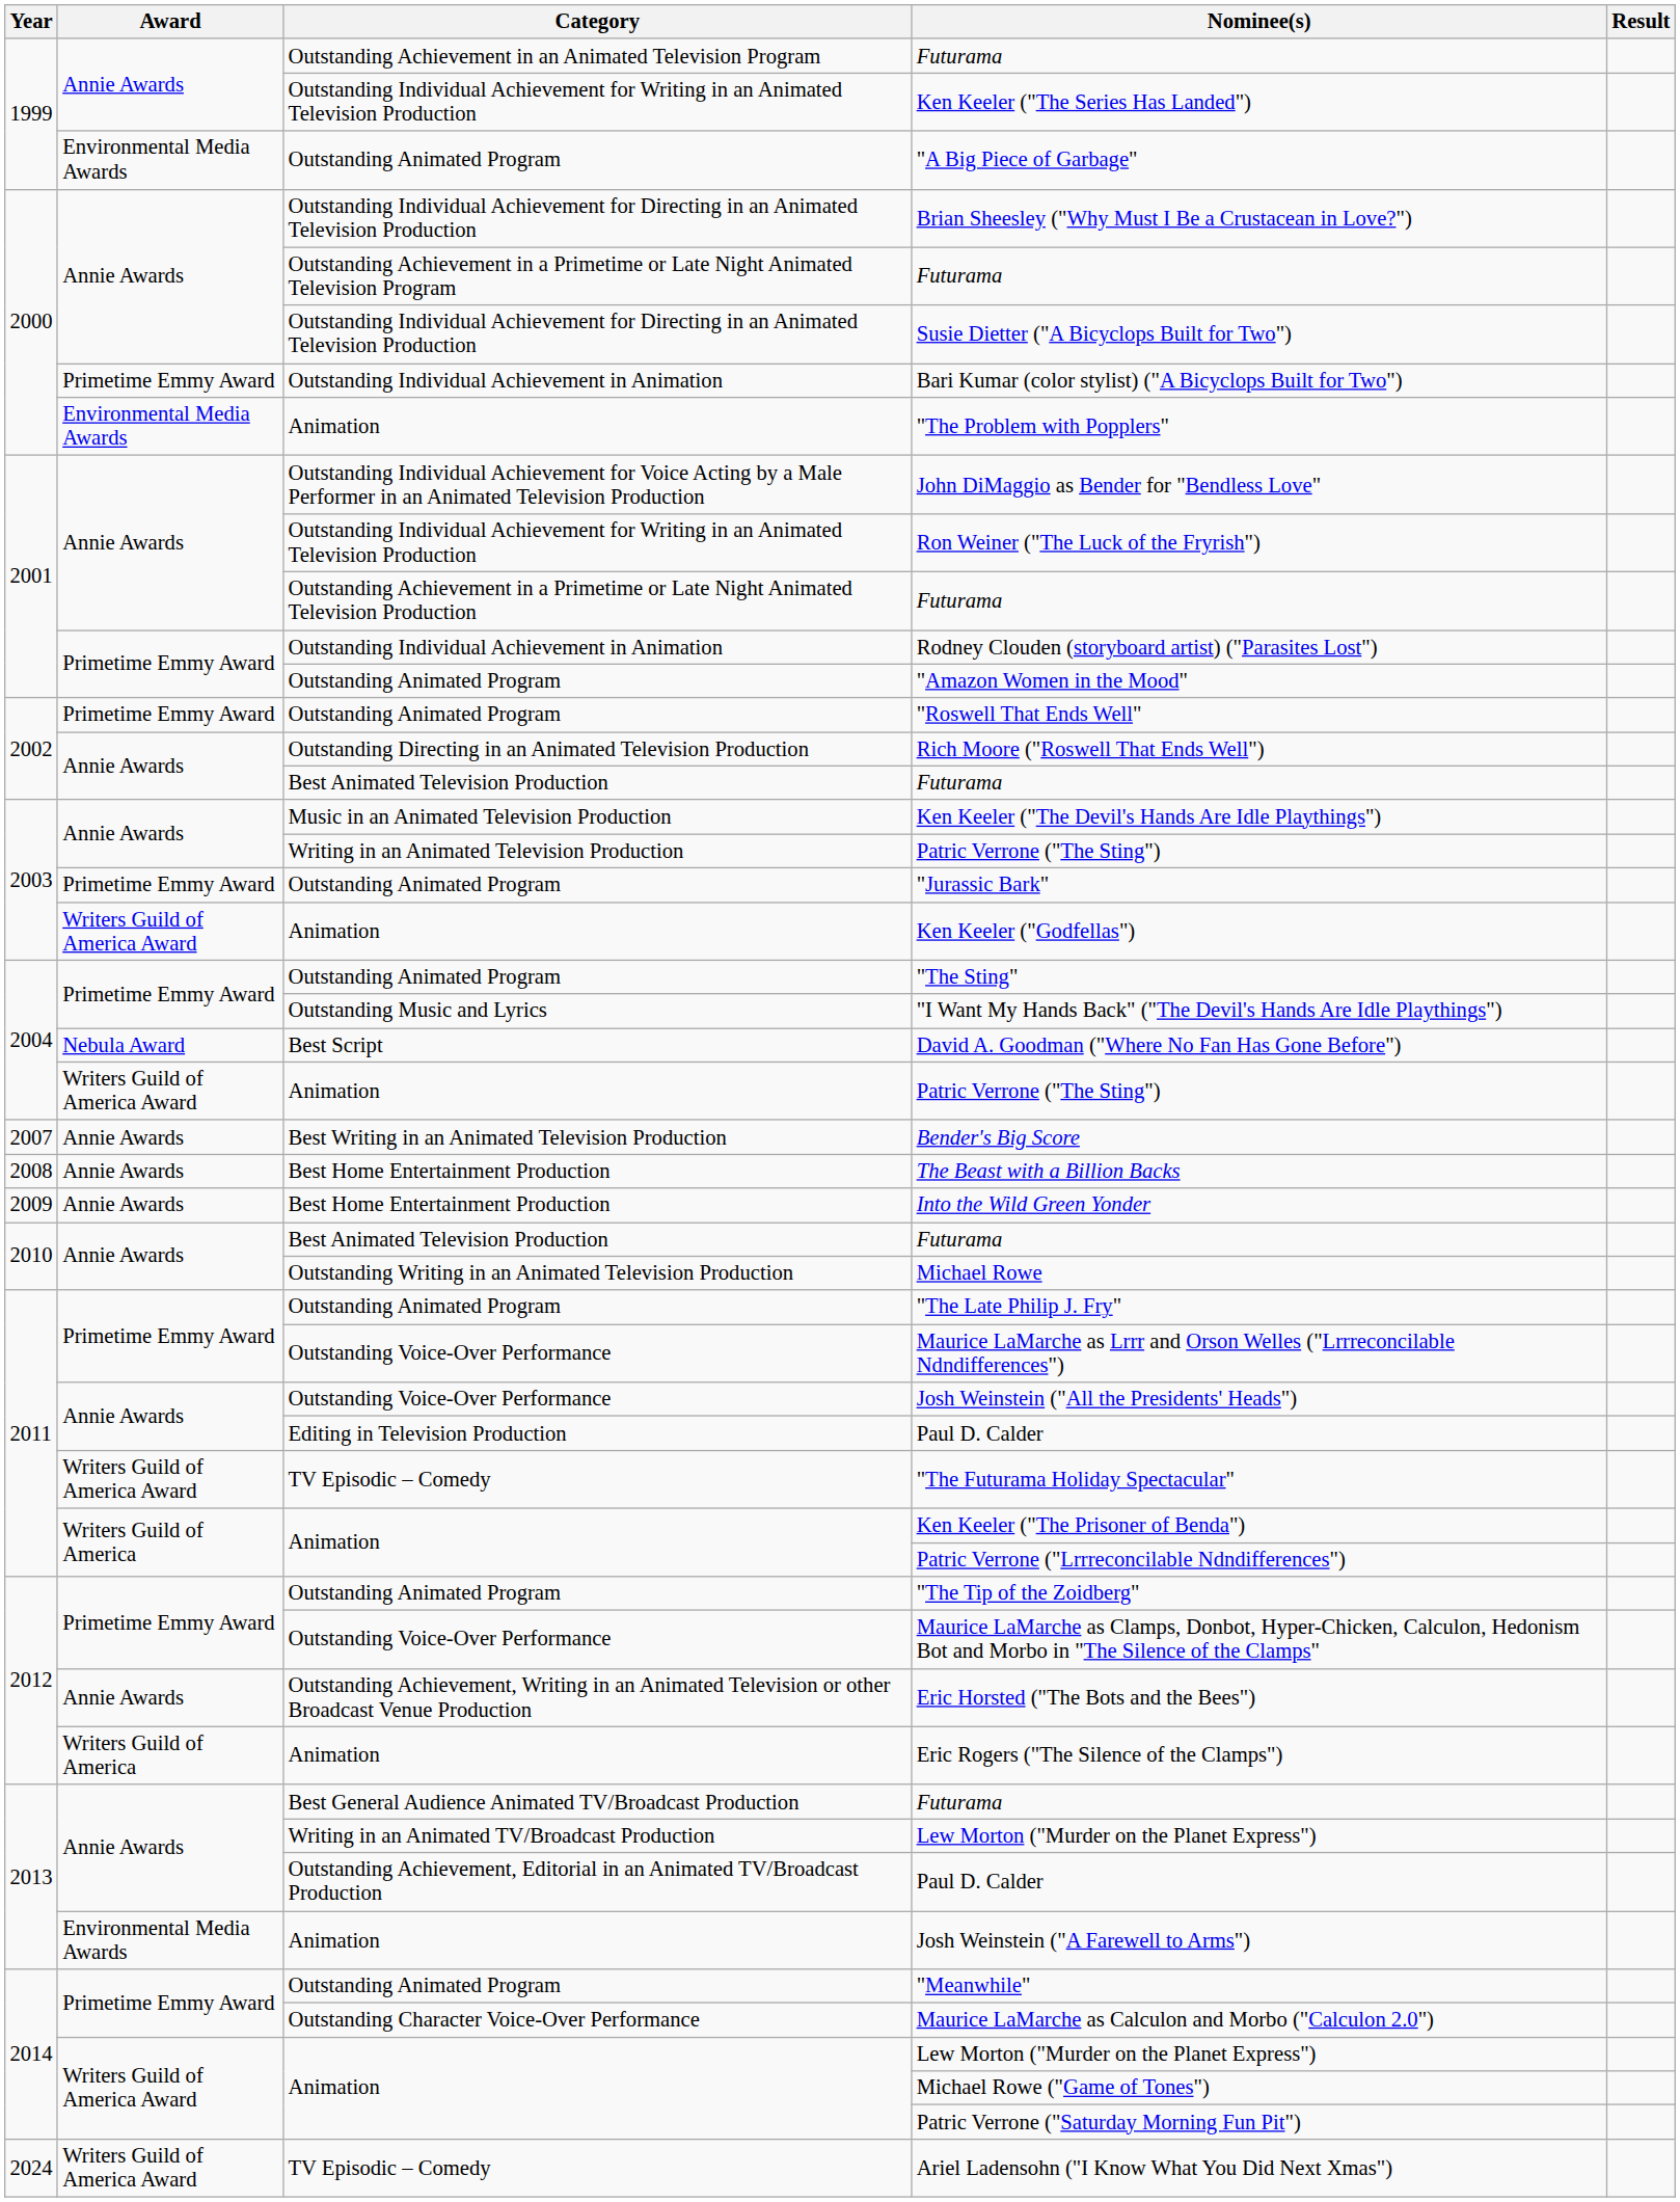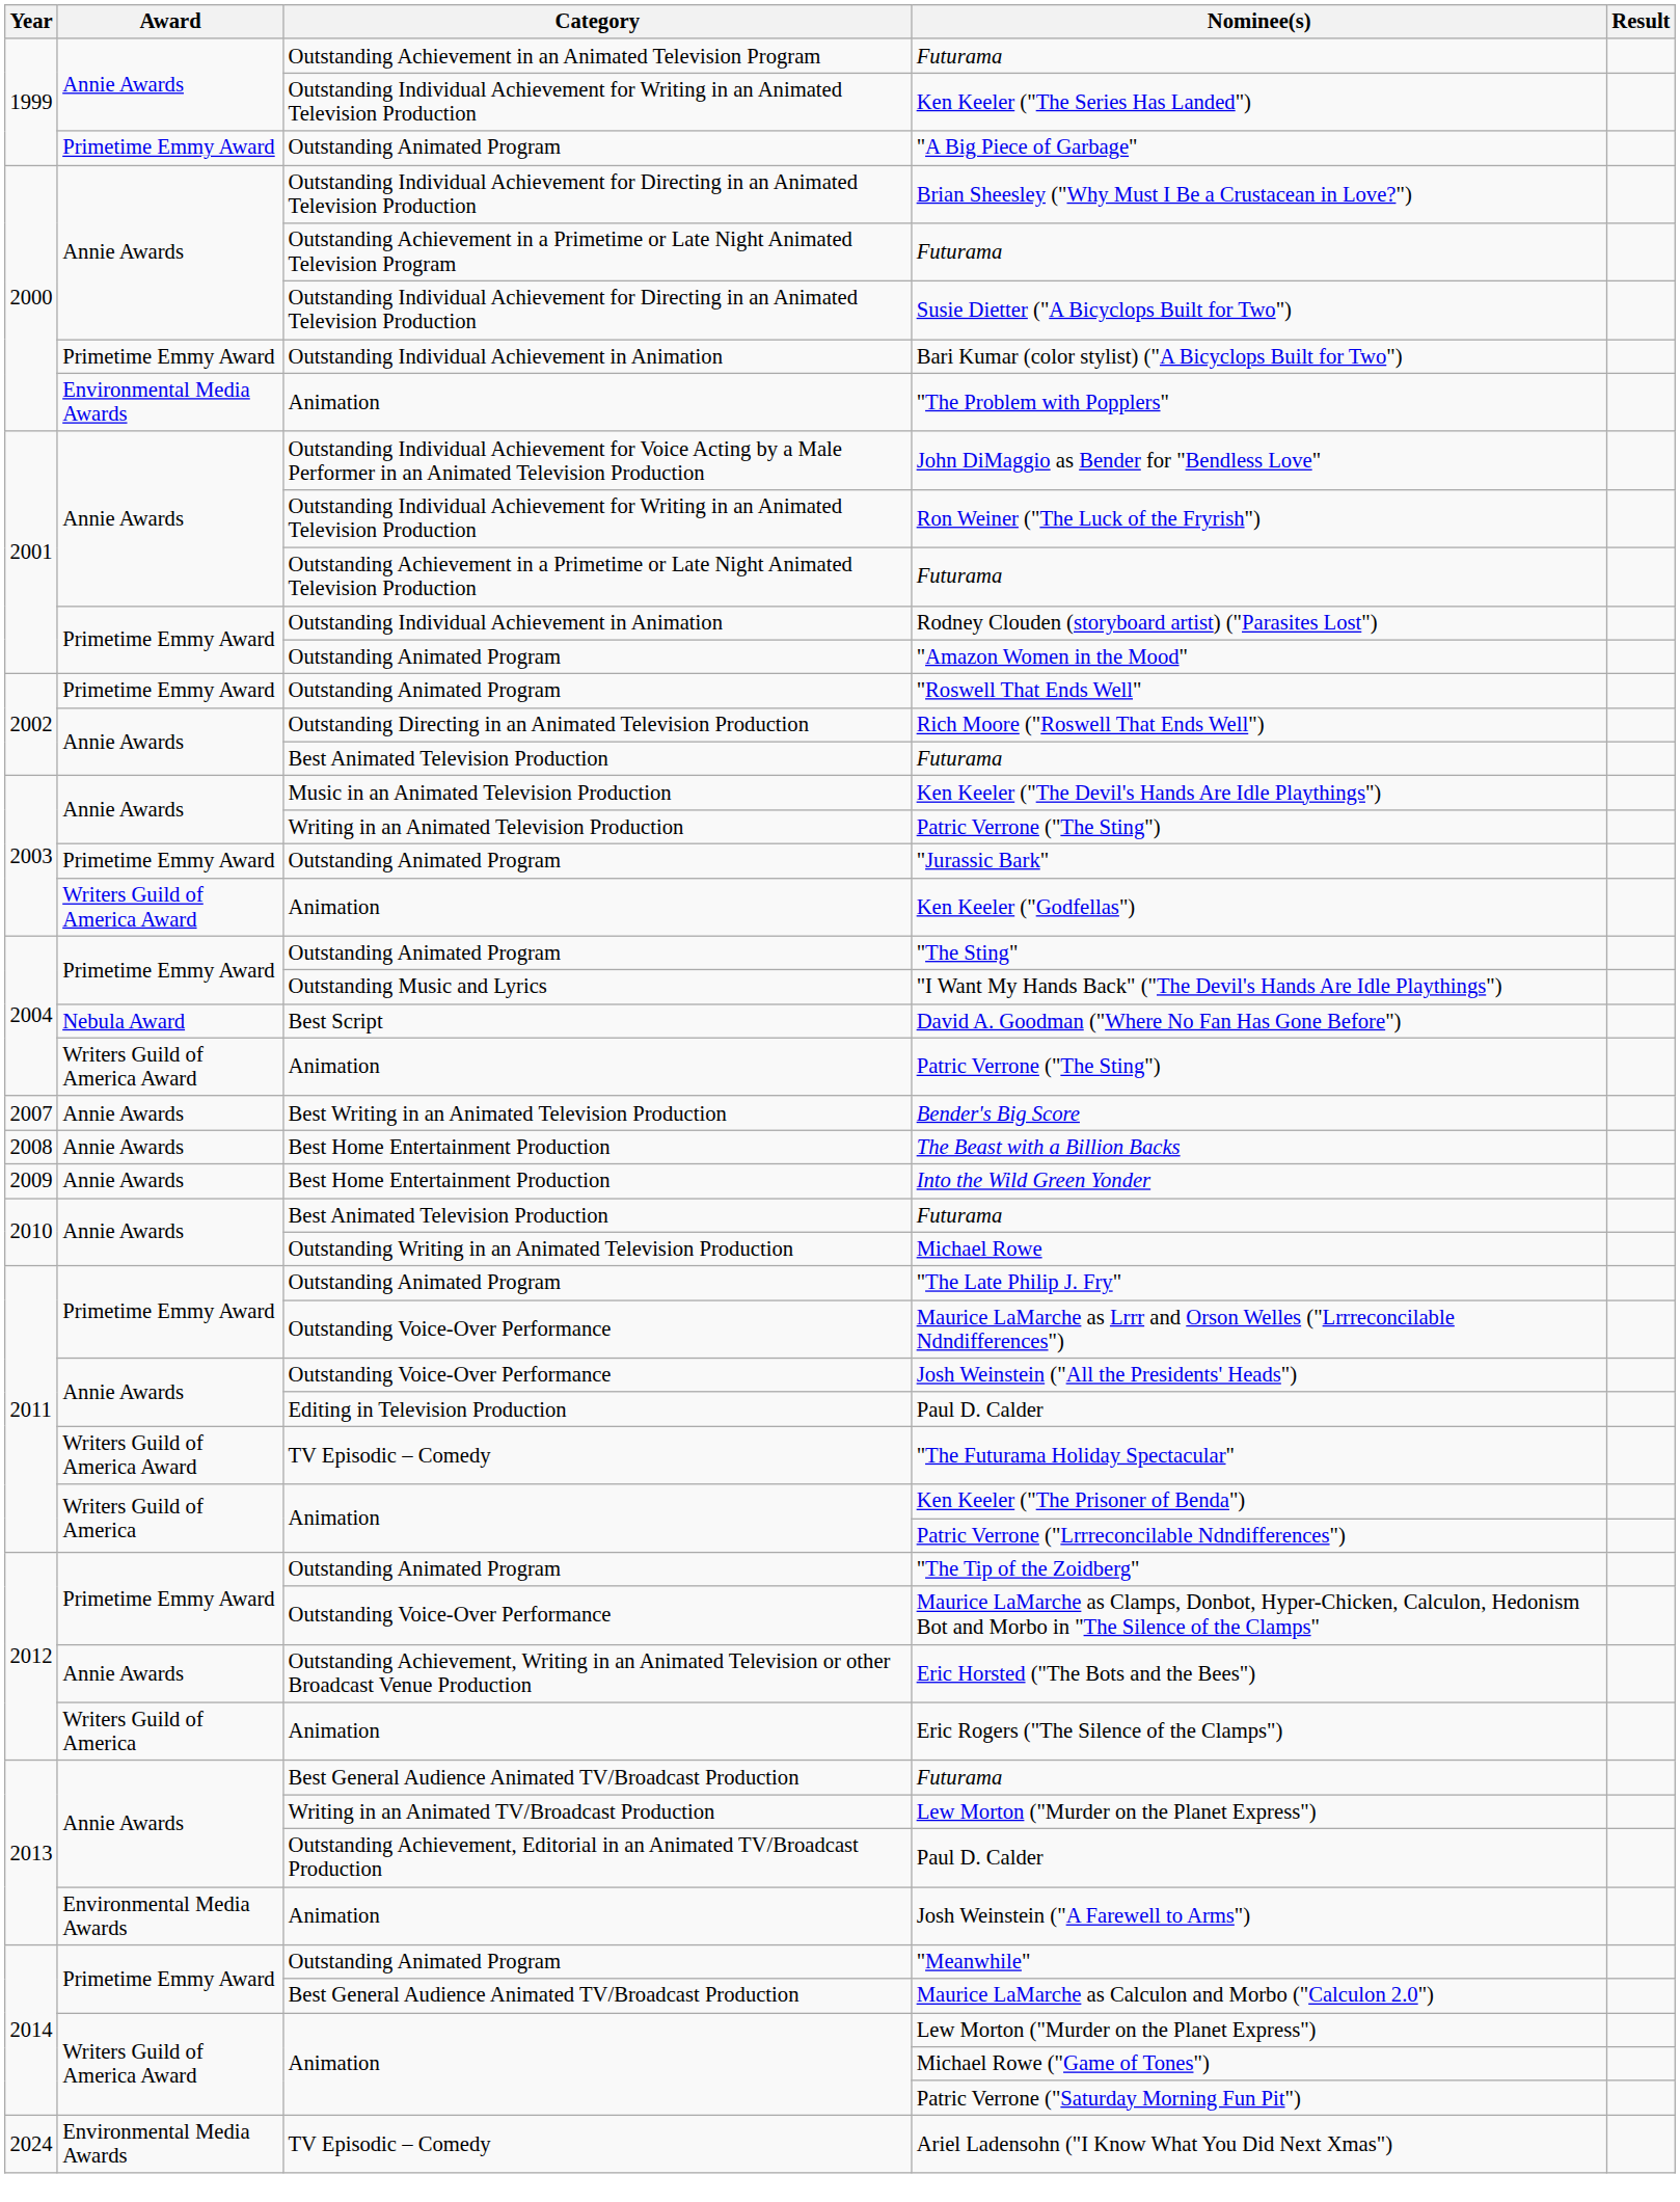"A Big Piece of Garbage" | Award: Environmental Media Awards -> Primetime Emmy Award
Maurice LaMarche as Calculon and Morbo ("Calculon 2.0") | Category: Outstanding Character Voice-Over Performance -> Best General Audience Animated TV/Broadcast Production
Ariel Ladensohn ("I Know What You Did Next Xmas") | Award: Writers Guild of America Award -> Environmental Media Awards
